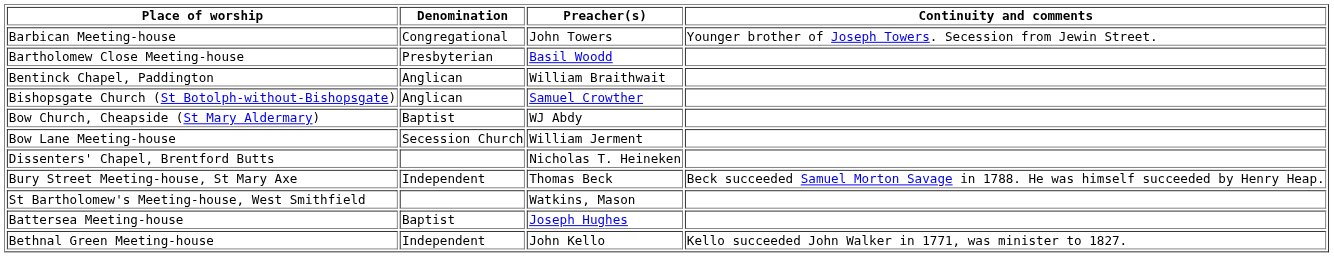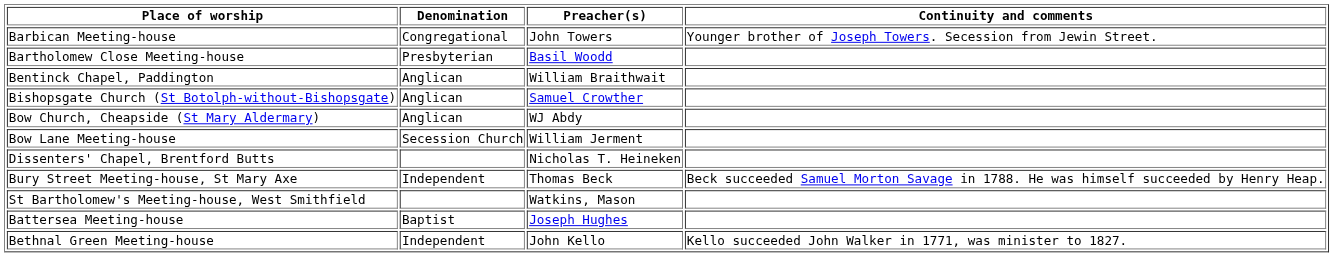Bow Church, Cheapside (St Mary Aldermary) | Denomination: Baptist -> Anglican
